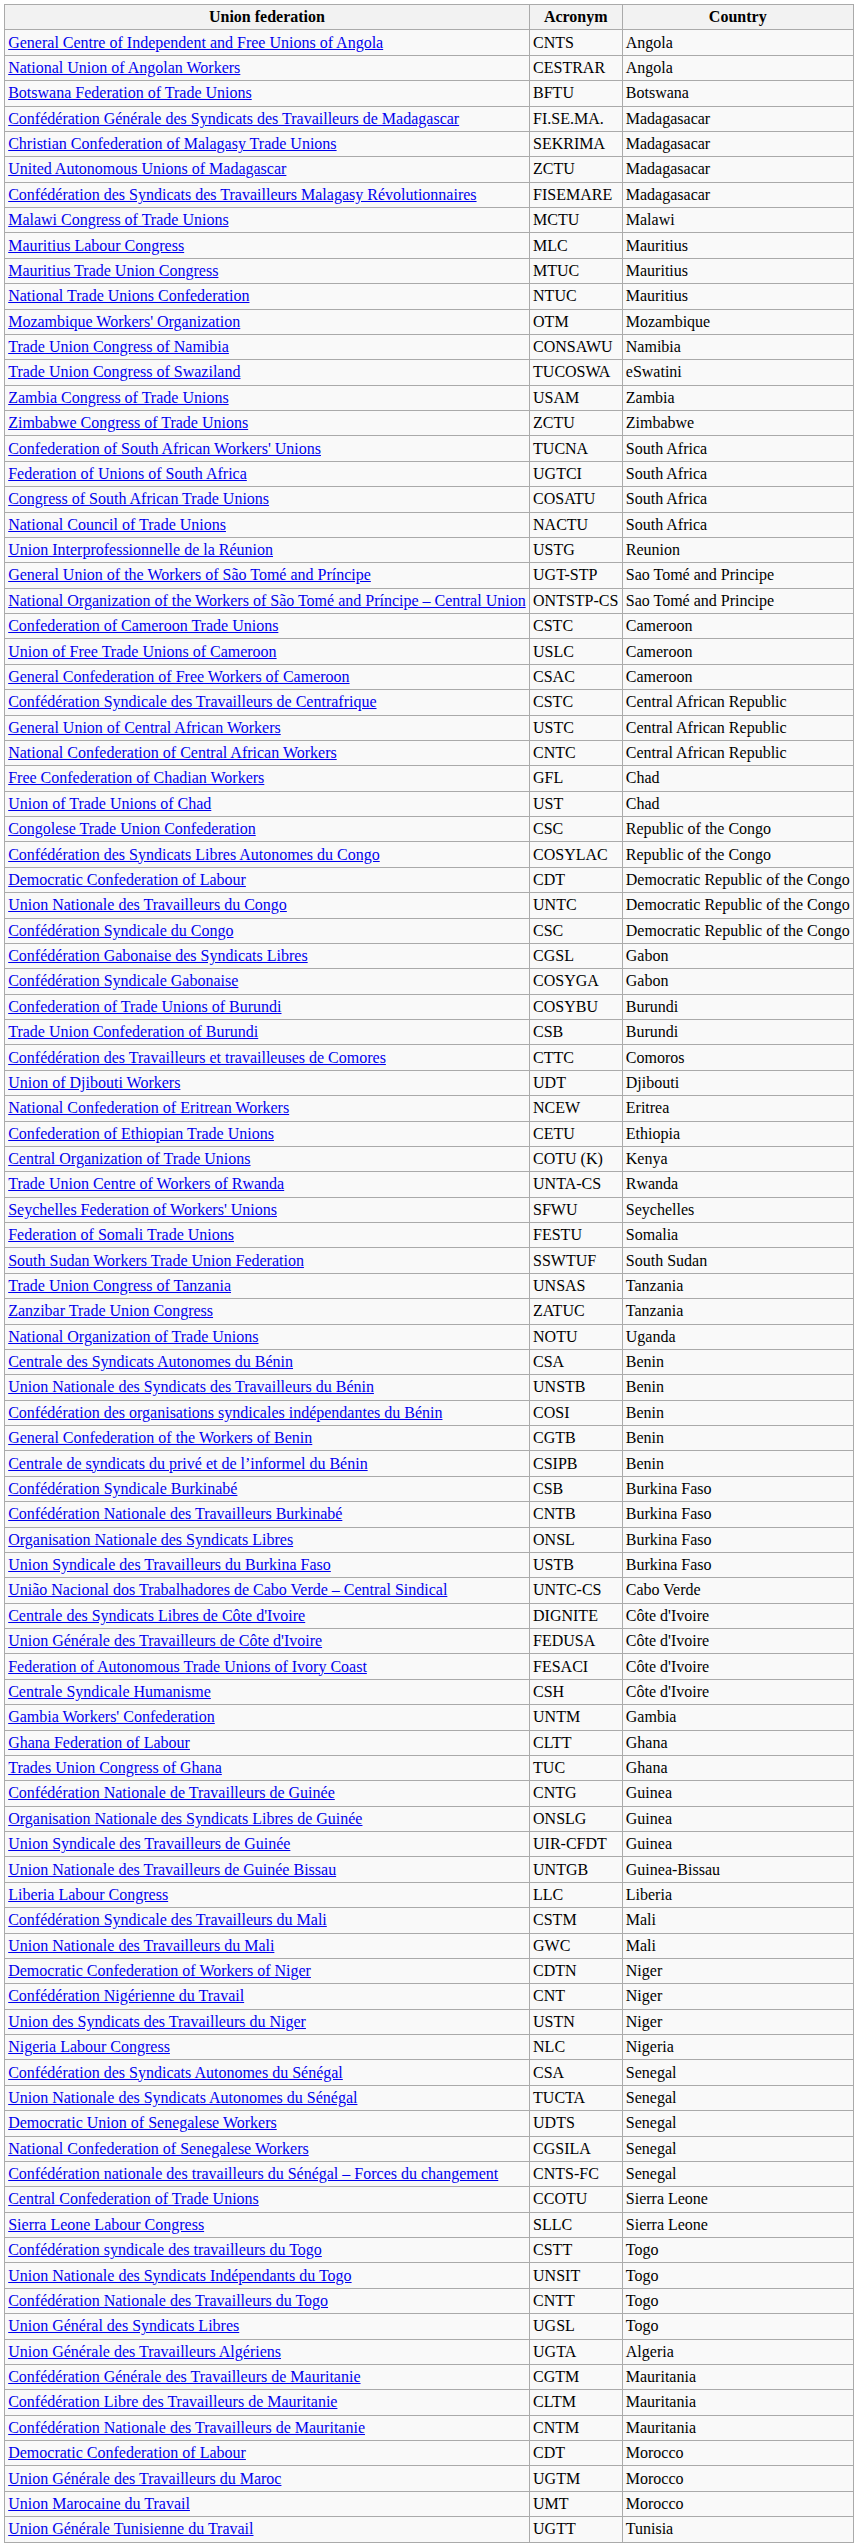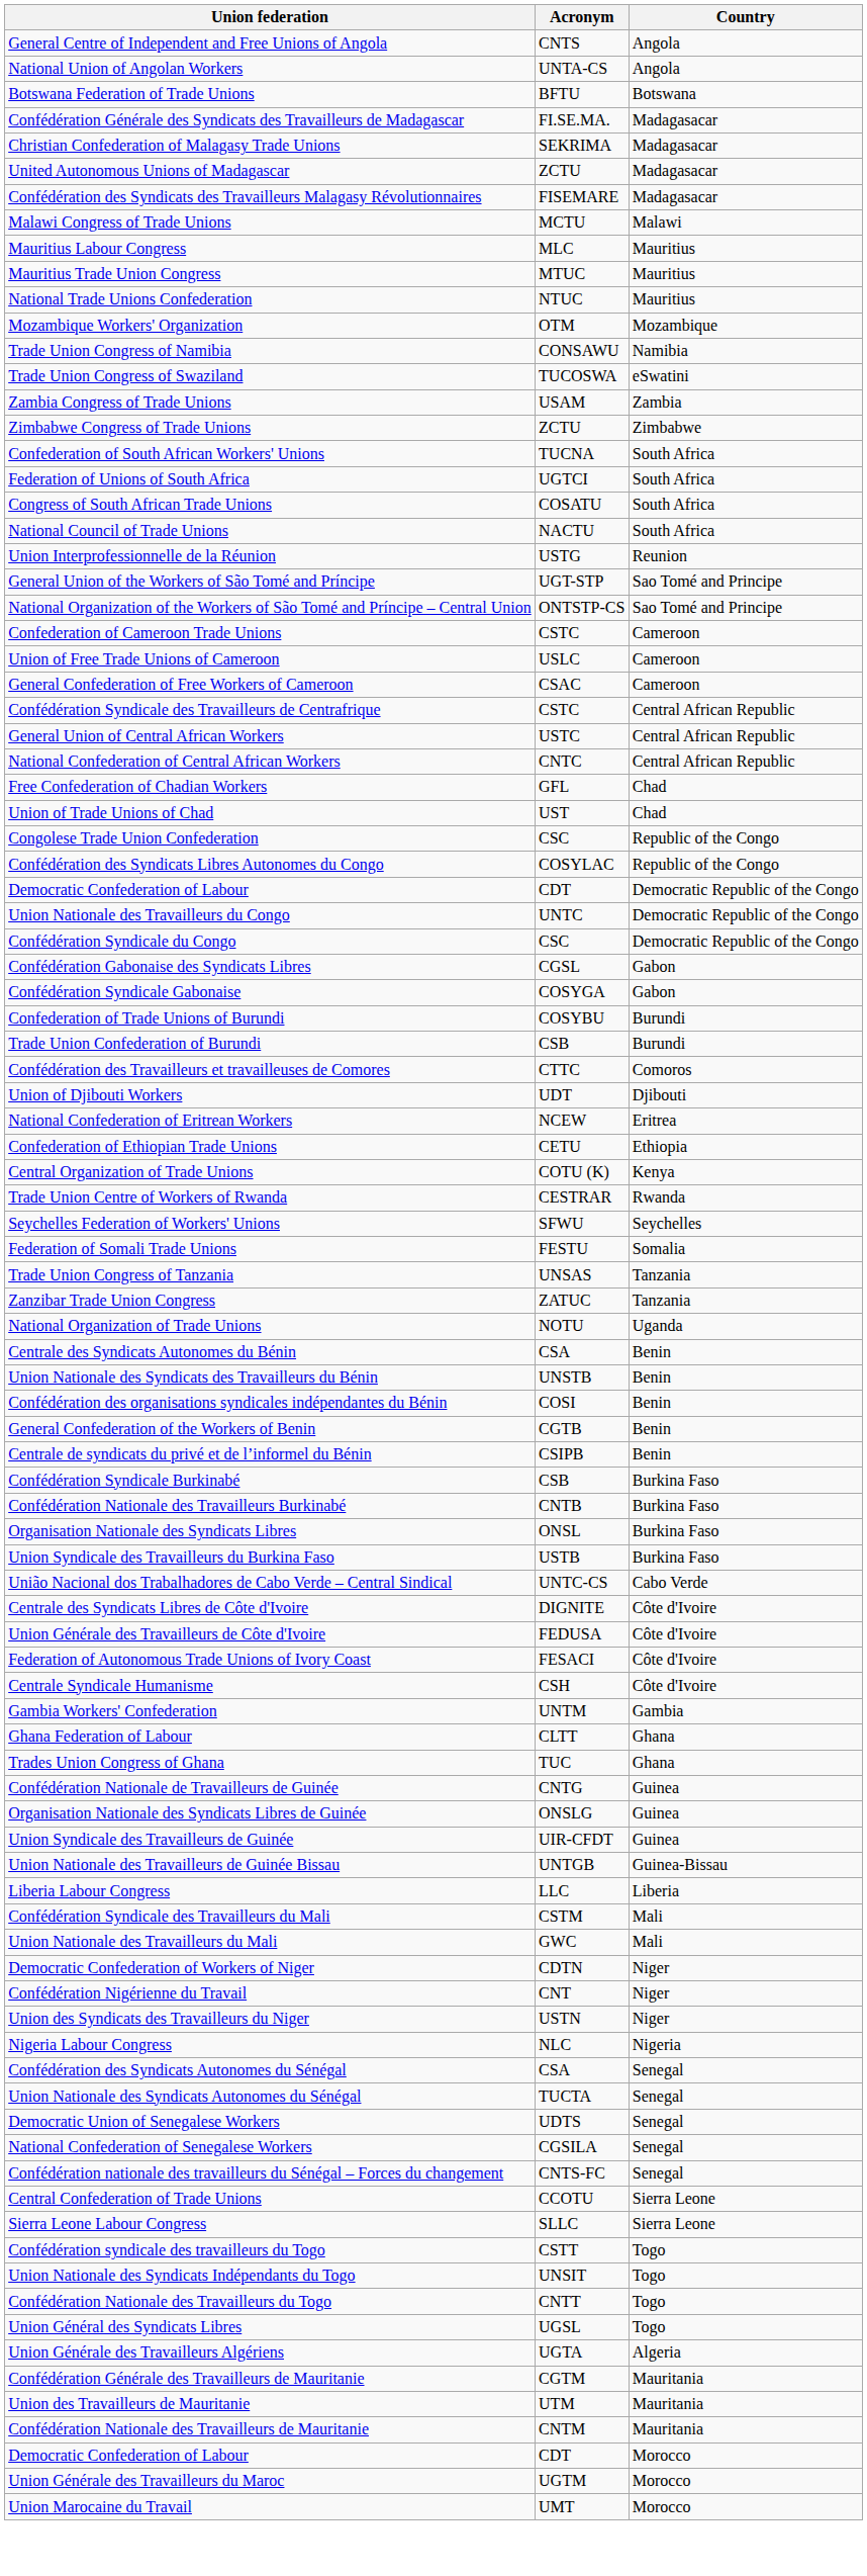National Union of Angolan Workers | Acronym: CESTRAR -> UNTA-CS
Trade Union Centre of Workers of Rwanda | Acronym: UNTA-CS -> CESTRAR
- row: South Sudan Workers Trade Union Federation | SSWTUF | South Sudan
- row: Confédération Libre des Travailleurs de Mauritanie | CLTM | Mauritania
+ row: Union des Travailleurs de Mauritanie | UTM | Mauritania
- row: Union Générale Tunisienne du Travail | UGTT | Tunisia
